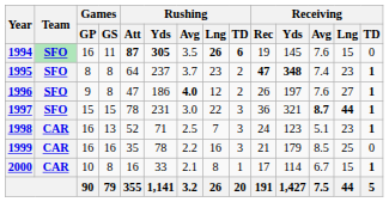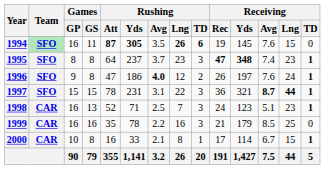1995 | Rushing / TD: 2 -> 3
1996 | Receiving / Lng: 27 -> 24
1997 | Rushing / Avg: 3.0 -> 3.1
